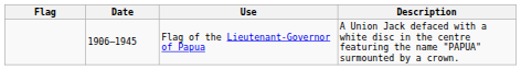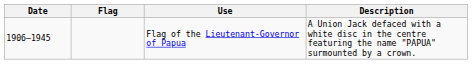columns swapped: Flag <-> Date
